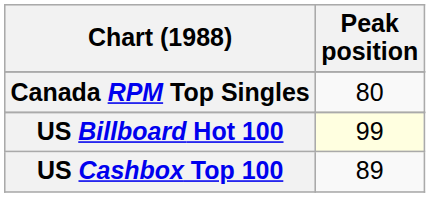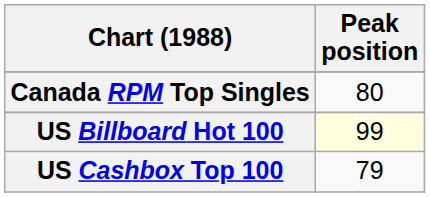US Cashbox Top 100 | Peak position: 89 -> 79
